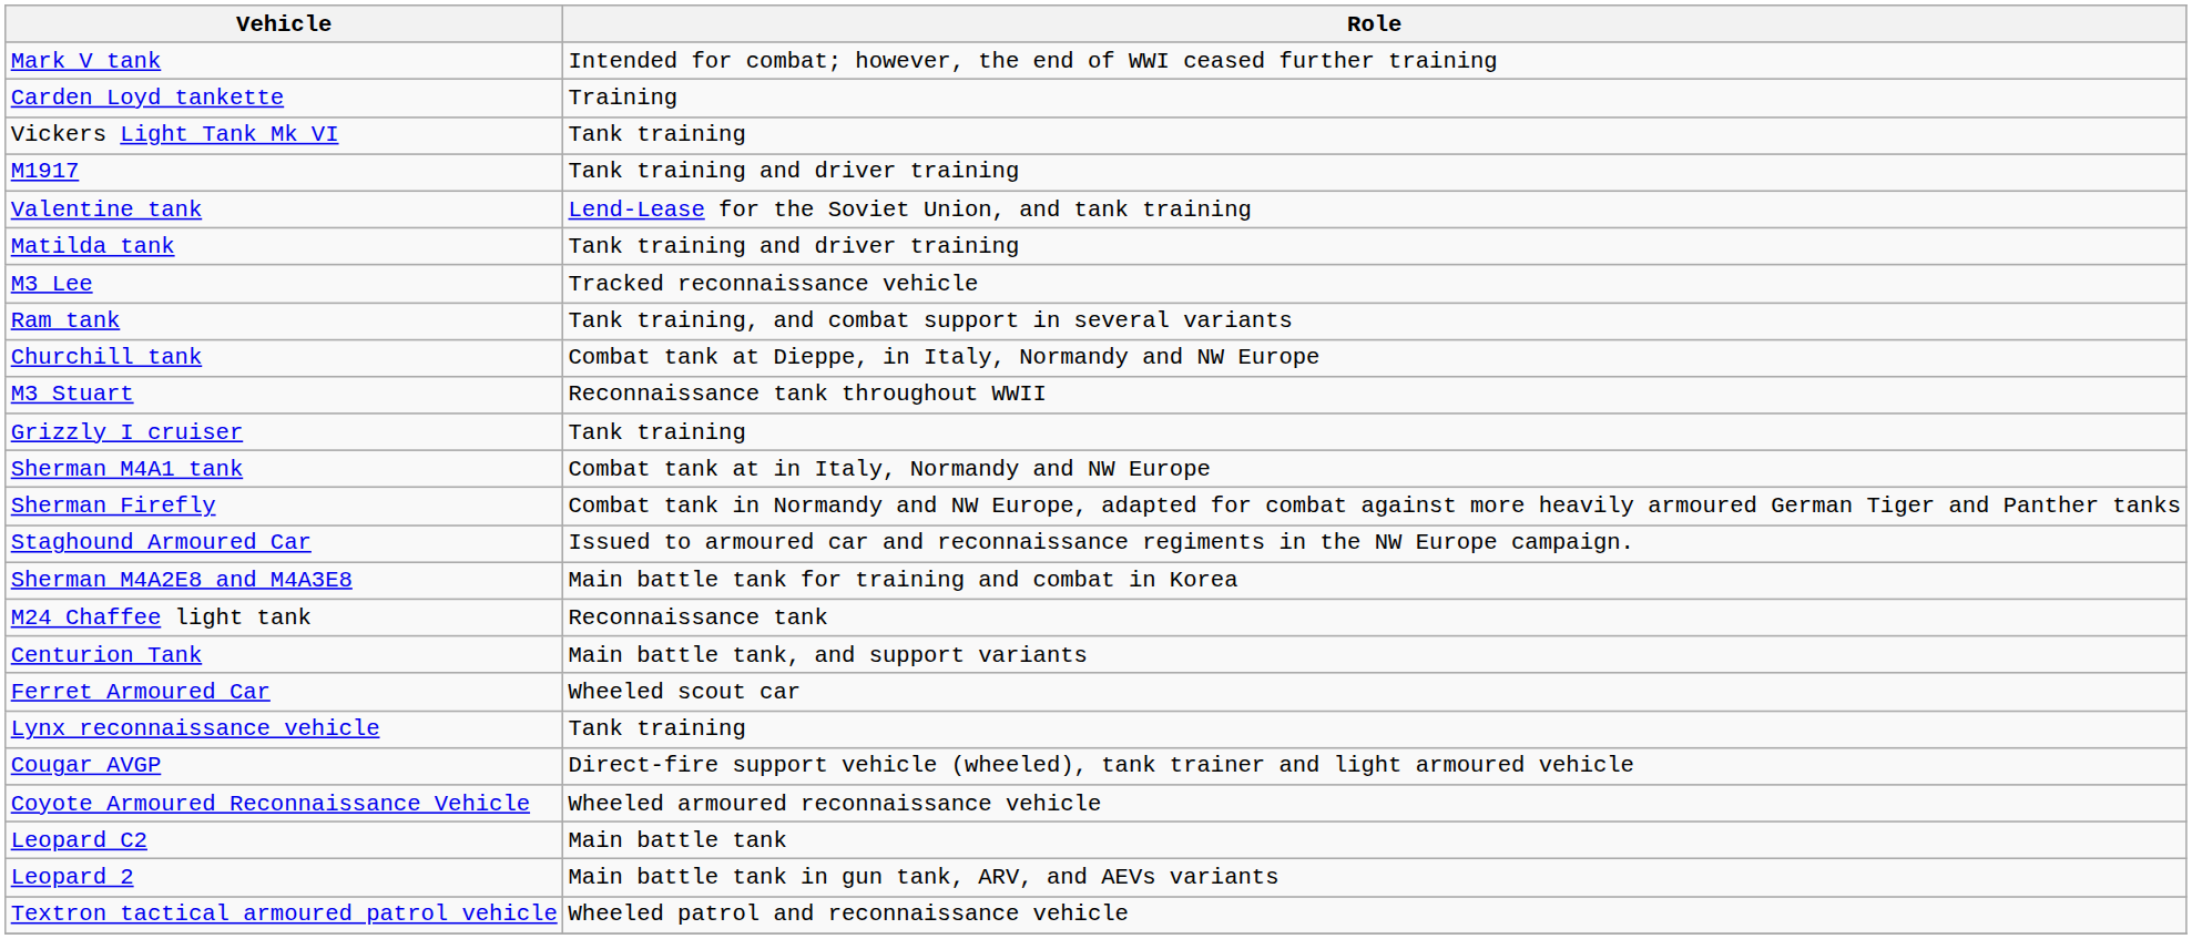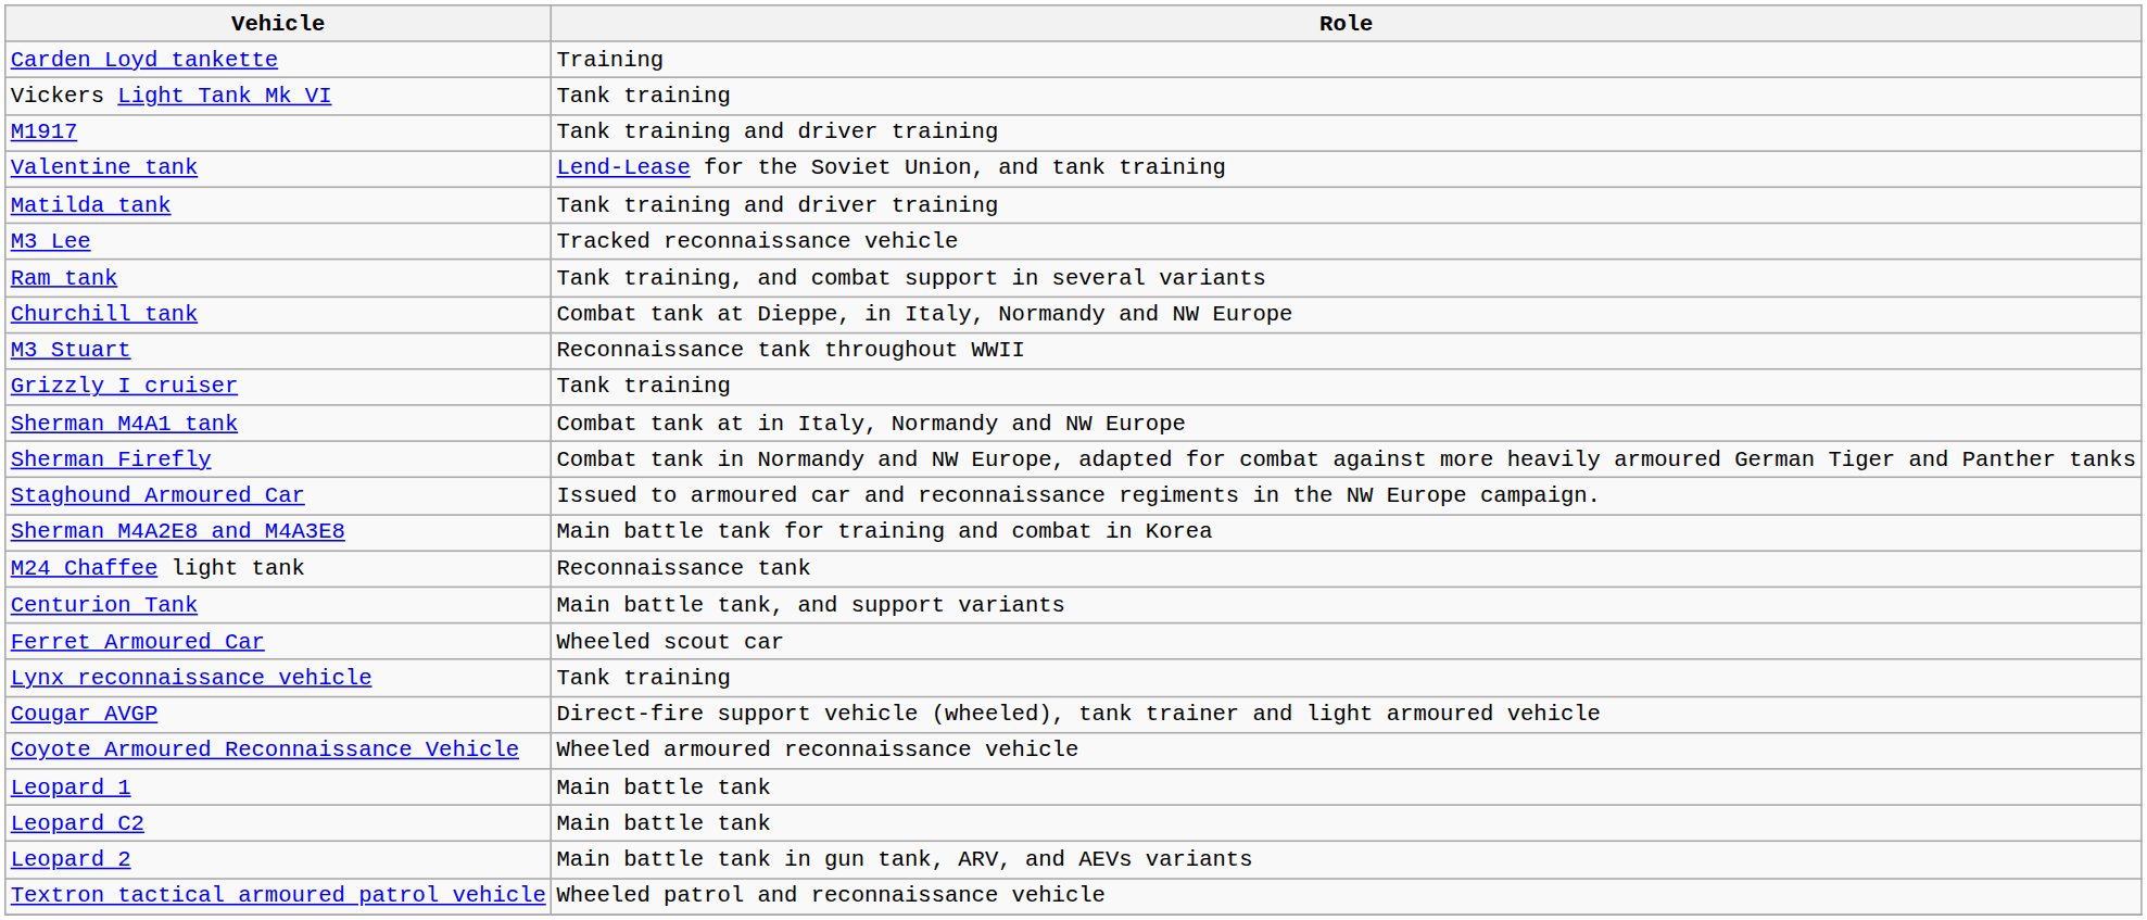- row: Mark V tank | Intended for combat; however, the end of WWI ceased further training
+ row: Leopard 1 | Main battle tank
